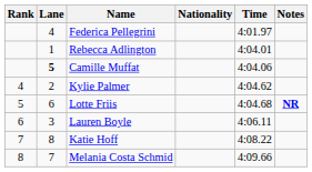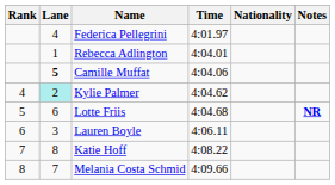columns swapped: Nationality <-> Time
Kylie Palmer | Lane: no background -> paleturquoise background
